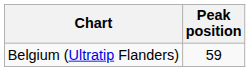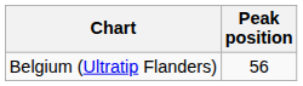Belgium (Ultratip Flanders) | Peak position: 59 -> 56
